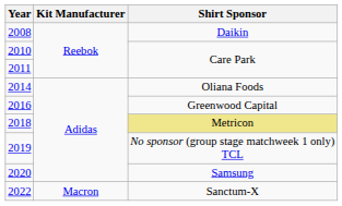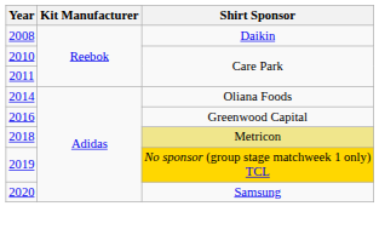2019 | Shirt Sponsor: no background -> gold background
- row: 2022 | Macron | Sanctum-X
